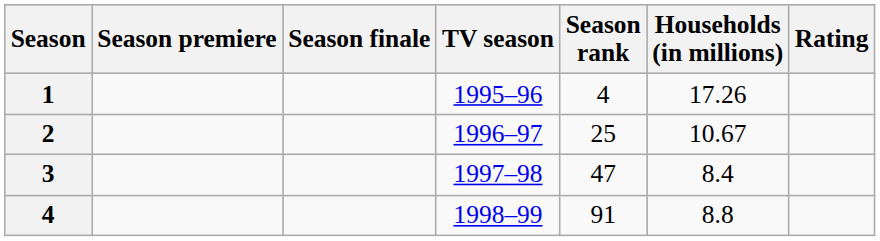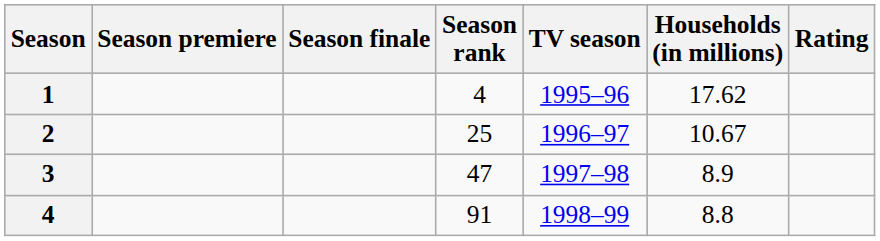columns swapped: TV season <-> Season rank
1 | Households (in millions): 17.26 -> 17.62
3 | Households (in millions): 8.4 -> 8.9
